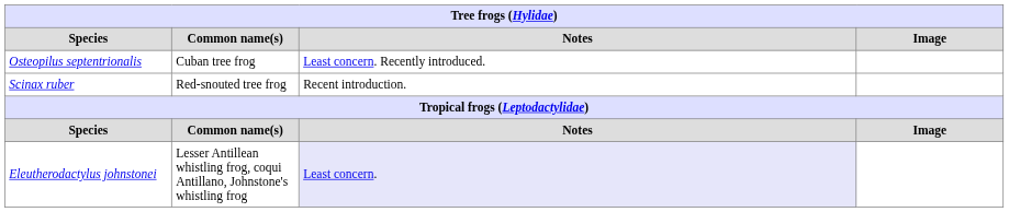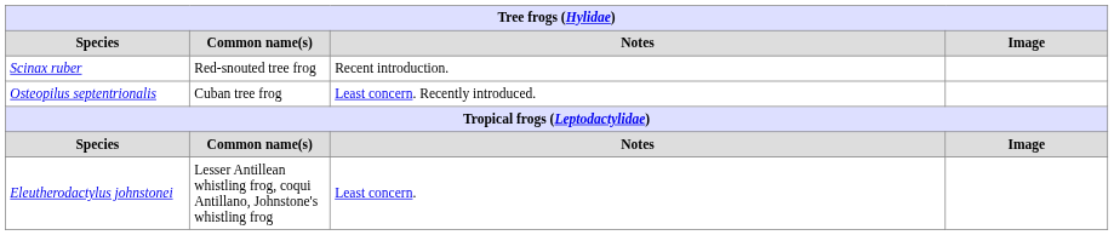rows swapped: Osteopilus septentrionalis <-> Scinax ruber
Eleutherodactylus johnstonei | Notes: lavender background -> no background
